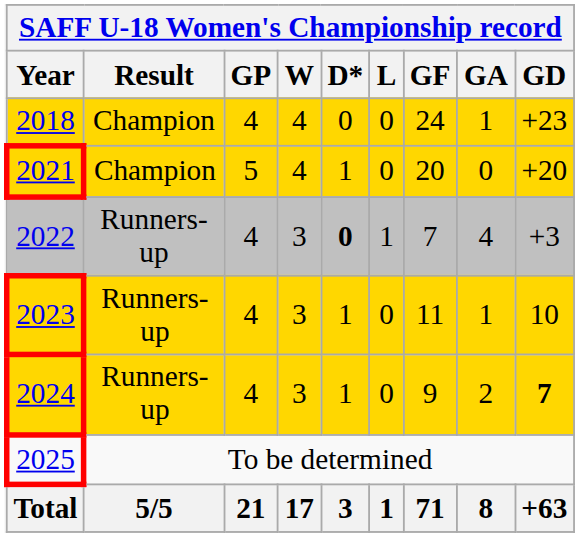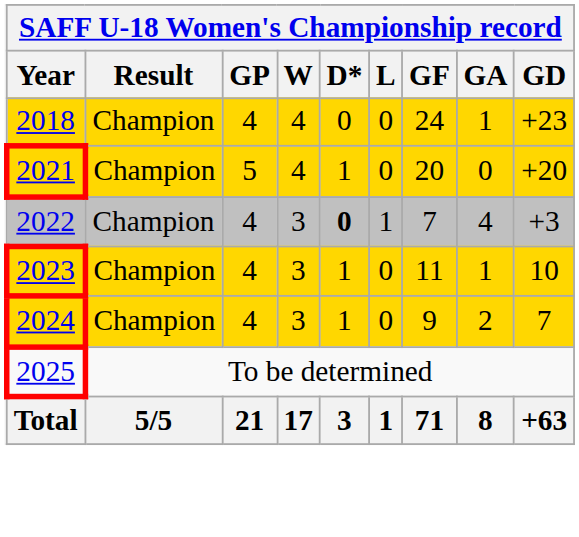2022 | Result: Runners-up -> Champion
2023 | Result: Runners-up -> Champion
2024 | Result: Runners-up -> Champion
2024 | GD: bold -> normal
